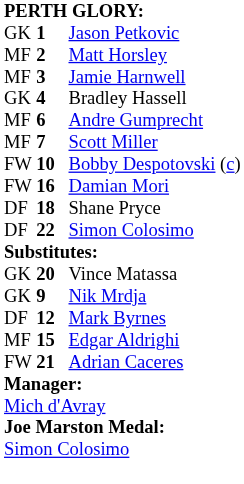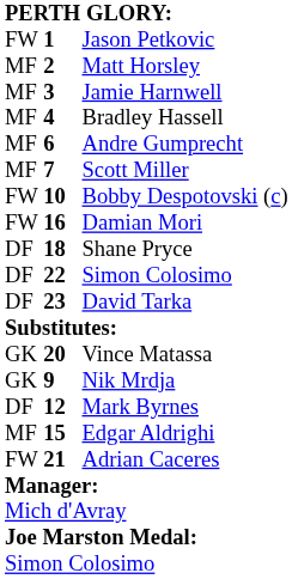Jason Petkovic | column 1: GK -> FW
Bradley Hassell | column 1: GK -> MF
+ row: DF | 23 | David Tarka
